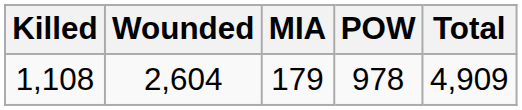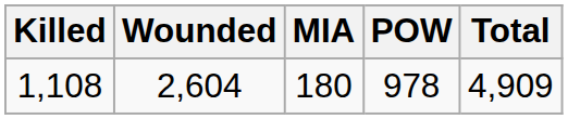1,108 | MIA: 179 -> 180
